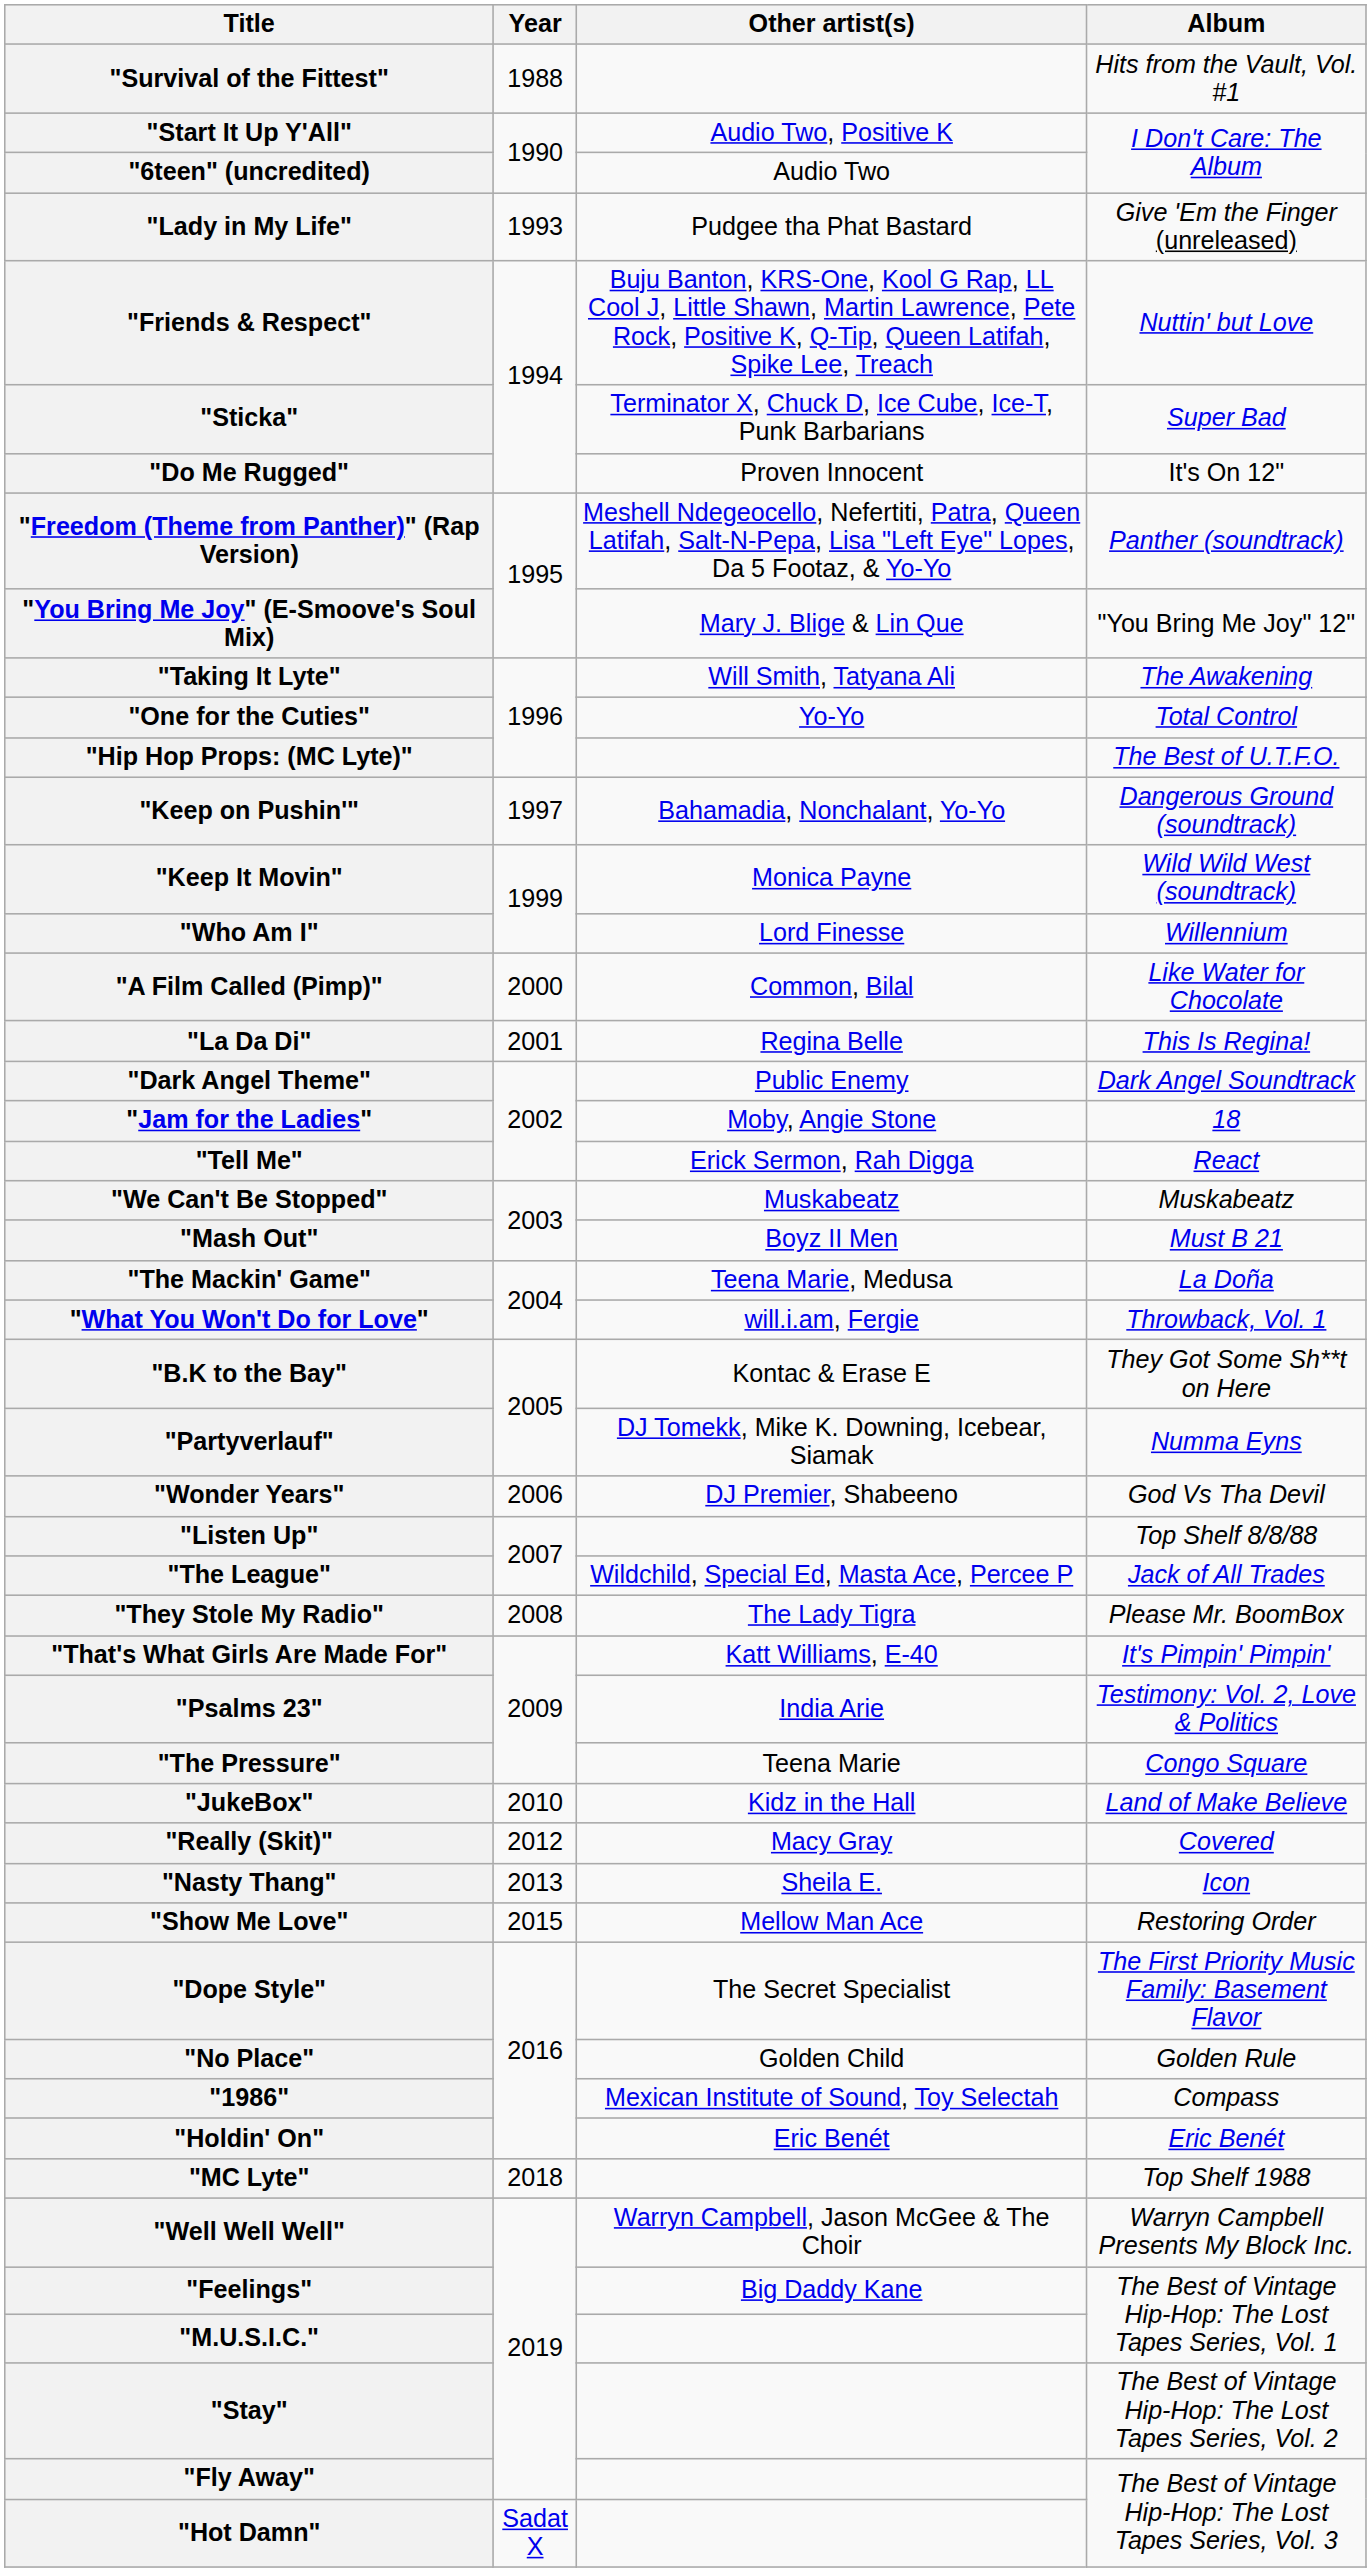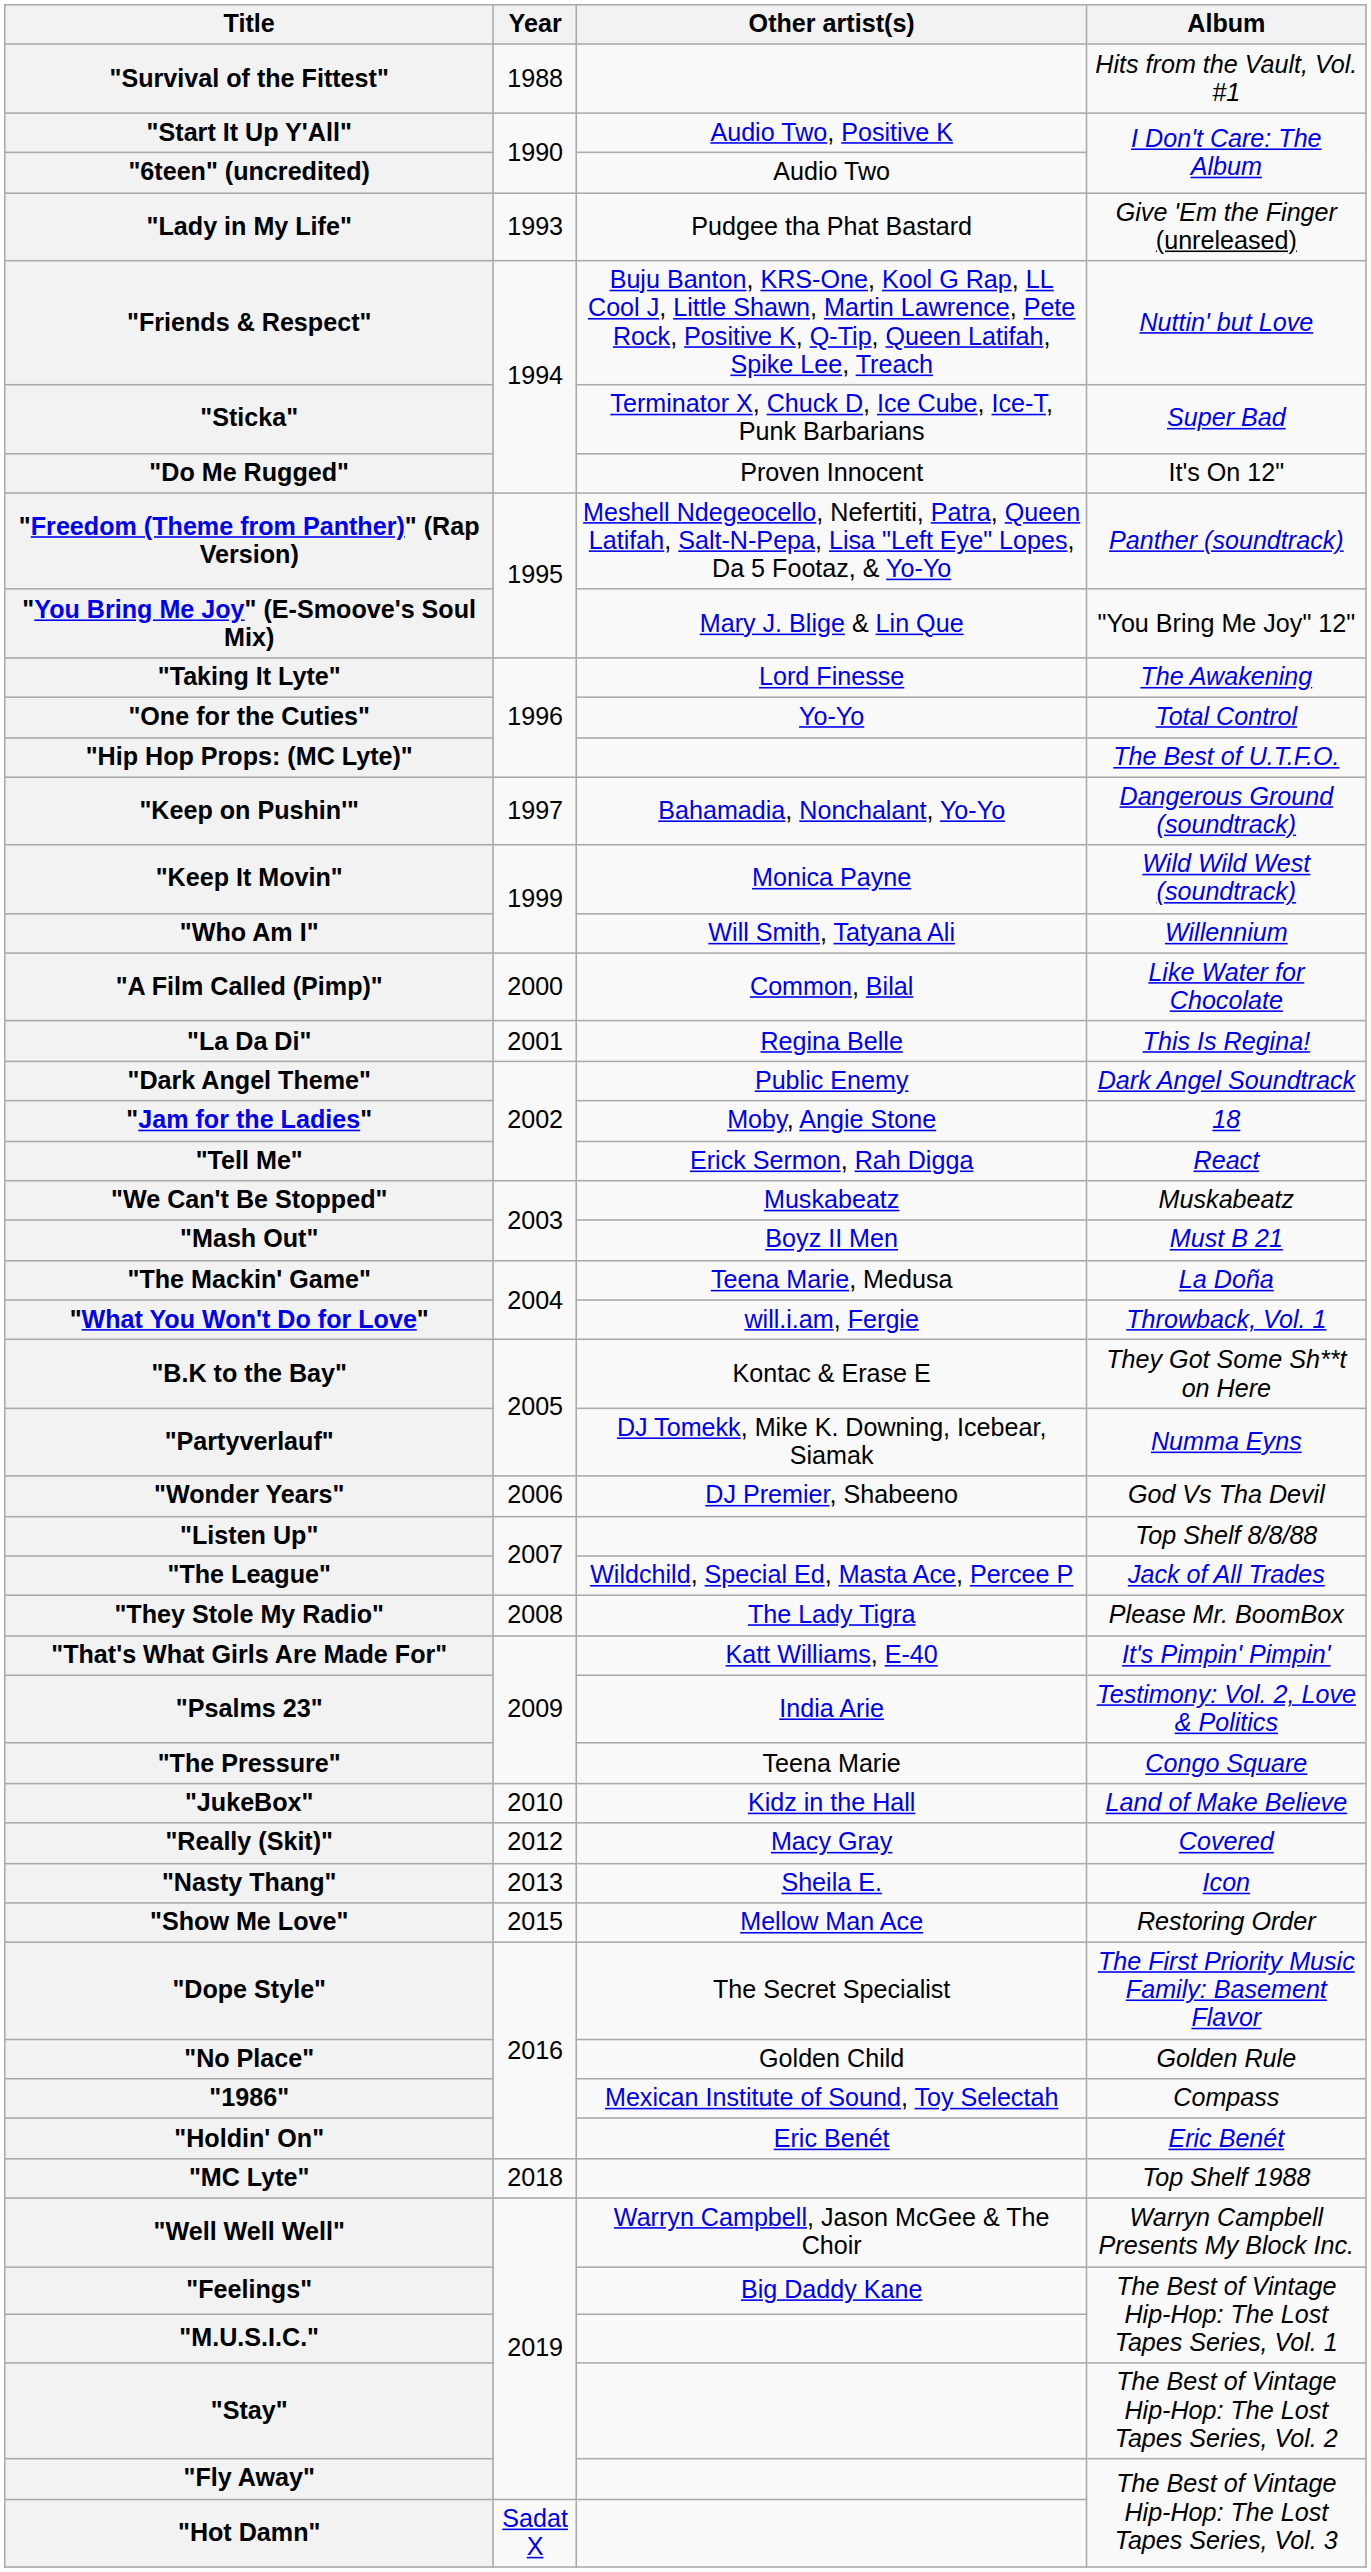"Taking It Lyte" | Other artist(s): Will Smith, Tatyana Ali -> Lord Finesse
"Who Am I" | Other artist(s): Lord Finesse -> Will Smith, Tatyana Ali
